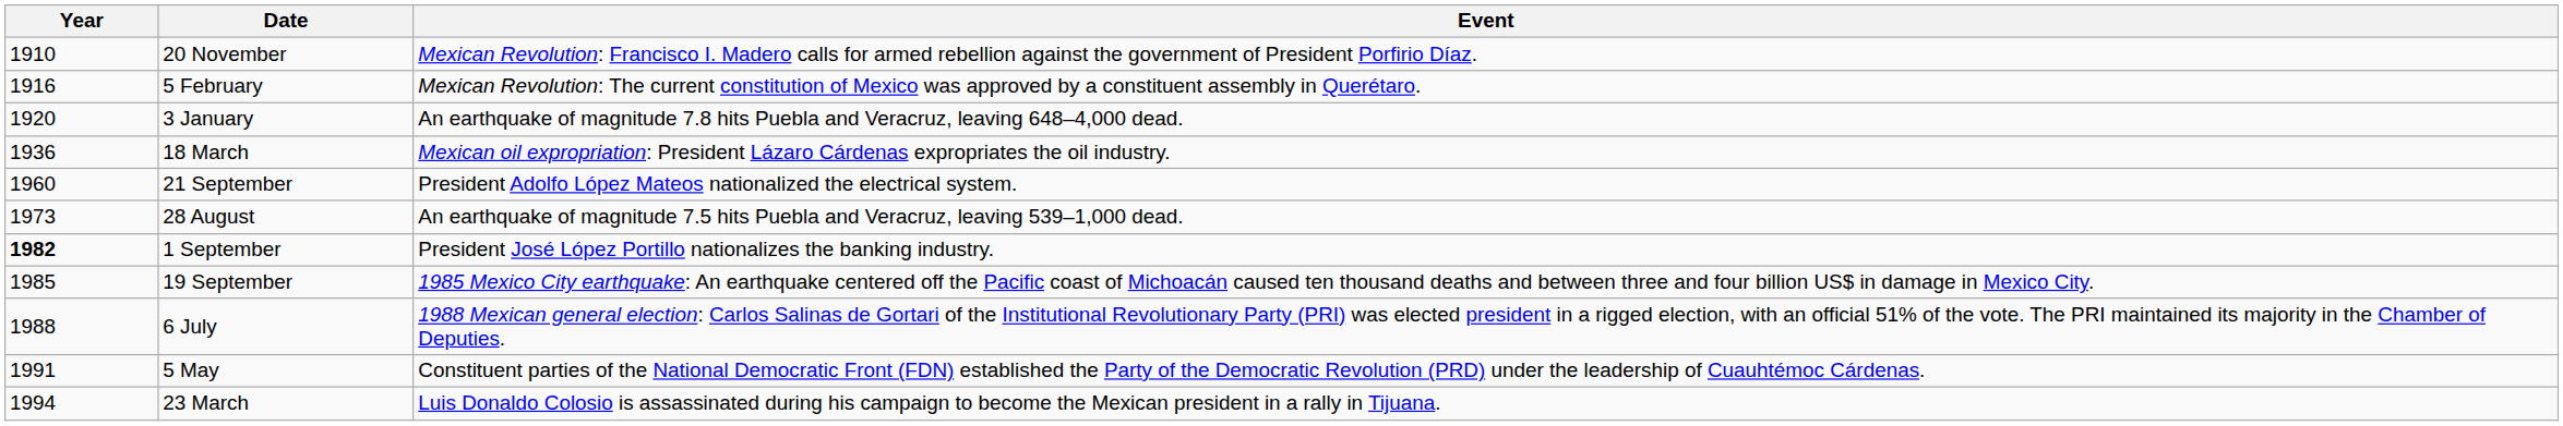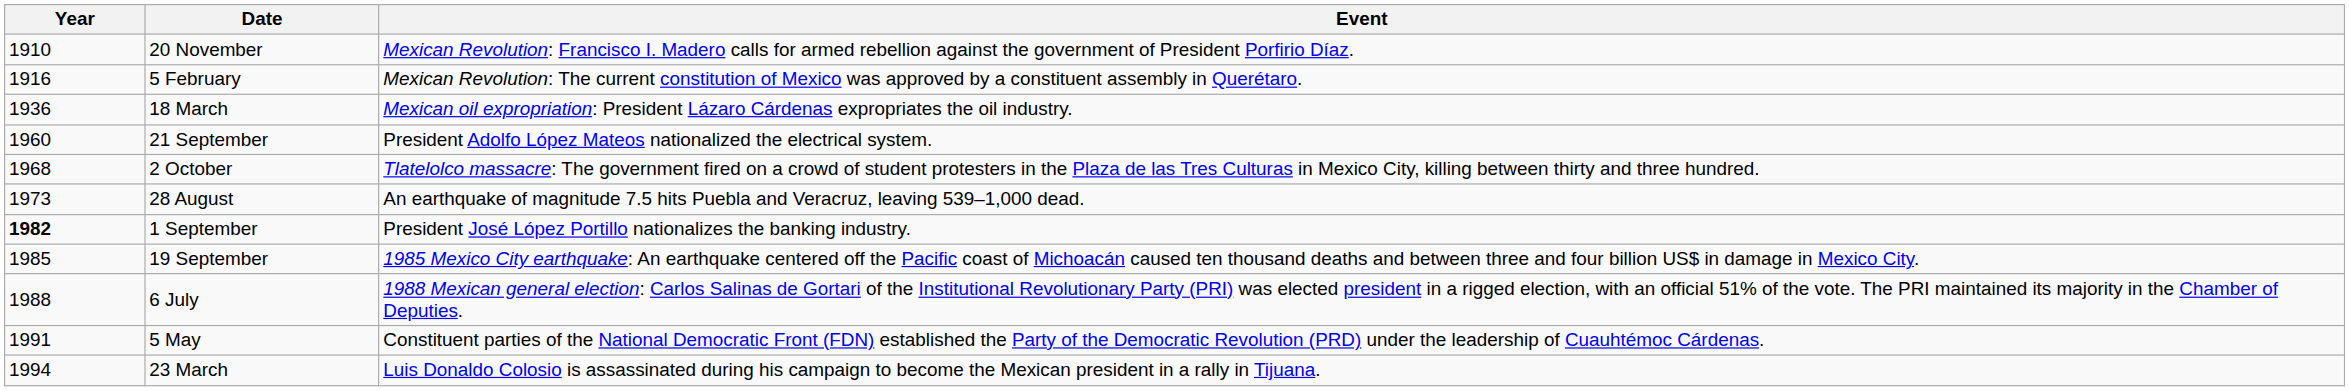- row: 1920 | 3 January | An earthquake of magnitude 7.8 hits Puebla and Veracruz, leaving 648–4,000 dead.
+ row: 1968 | 2 October | Tlatelolco massacre: The government fired on a crowd of student protesters in the Plaza de las Tres Culturas in Mexico City, killing between thirty and three hundred.
